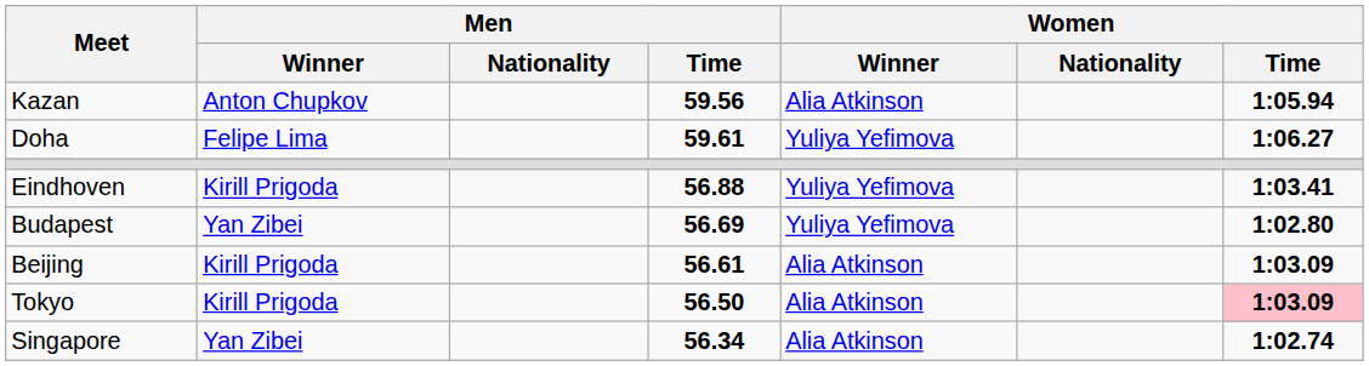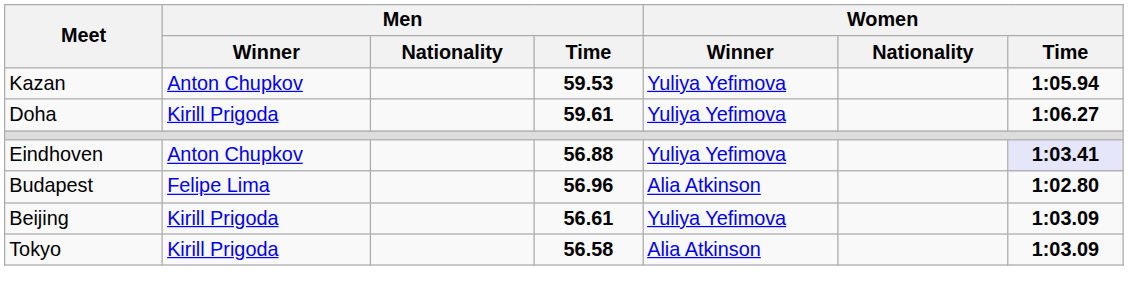Kazan | Men / Time: 59.56 -> 59.53
Kazan | Women / Winner: Alia Atkinson -> Yuliya Yefimova
Doha | Men / Winner: Felipe Lima -> Kirill Prigoda
Eindhoven | Men / Winner: Kirill Prigoda -> Anton Chupkov
Eindhoven | Women / Time: no background -> lavender background
Budapest | Men / Winner: Yan Zibei -> Felipe Lima
Budapest | Men / Time: 56.69 -> 56.96
Budapest | Women / Winner: Yuliya Yefimova -> Alia Atkinson
Beijing | Women / Winner: Alia Atkinson -> Yuliya Yefimova
Tokyo | Men / Time: 56.50 -> 56.58
Tokyo | Women / Time: pink background -> no background
- row: Singapore | Yan Zibei | 56.34 | Alia Atkinson | 1:02.74
